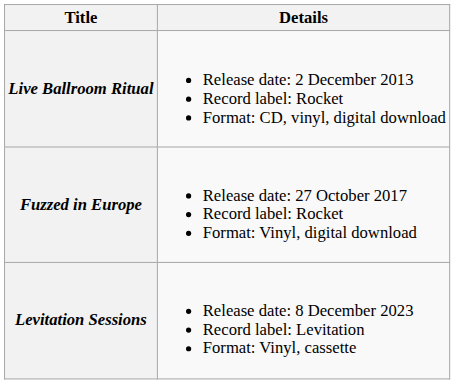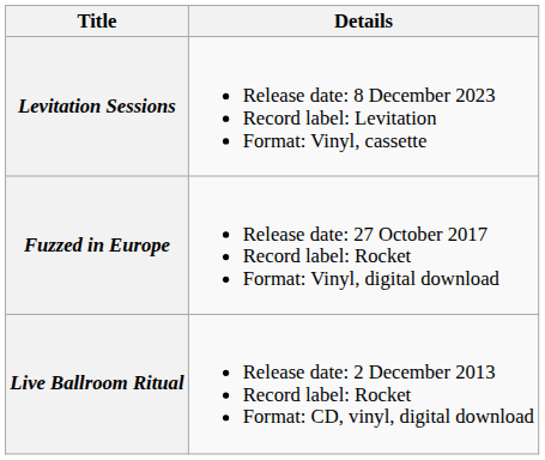rows swapped: Live Ballroom Ritual <-> Levitation Sessions
